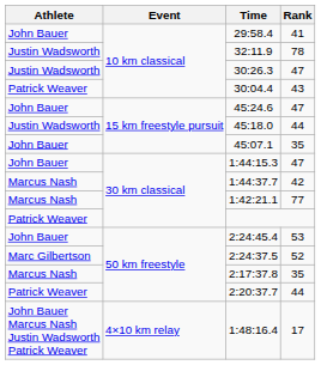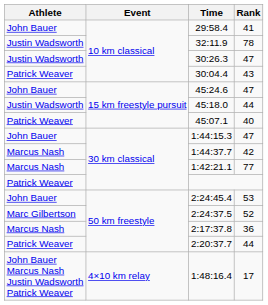45:07.1 | Athlete: John Bauer -> Patrick Weaver
45:07.1 | Rank: 35 -> 40
2:17:37.8 | Rank: 35 -> 36
